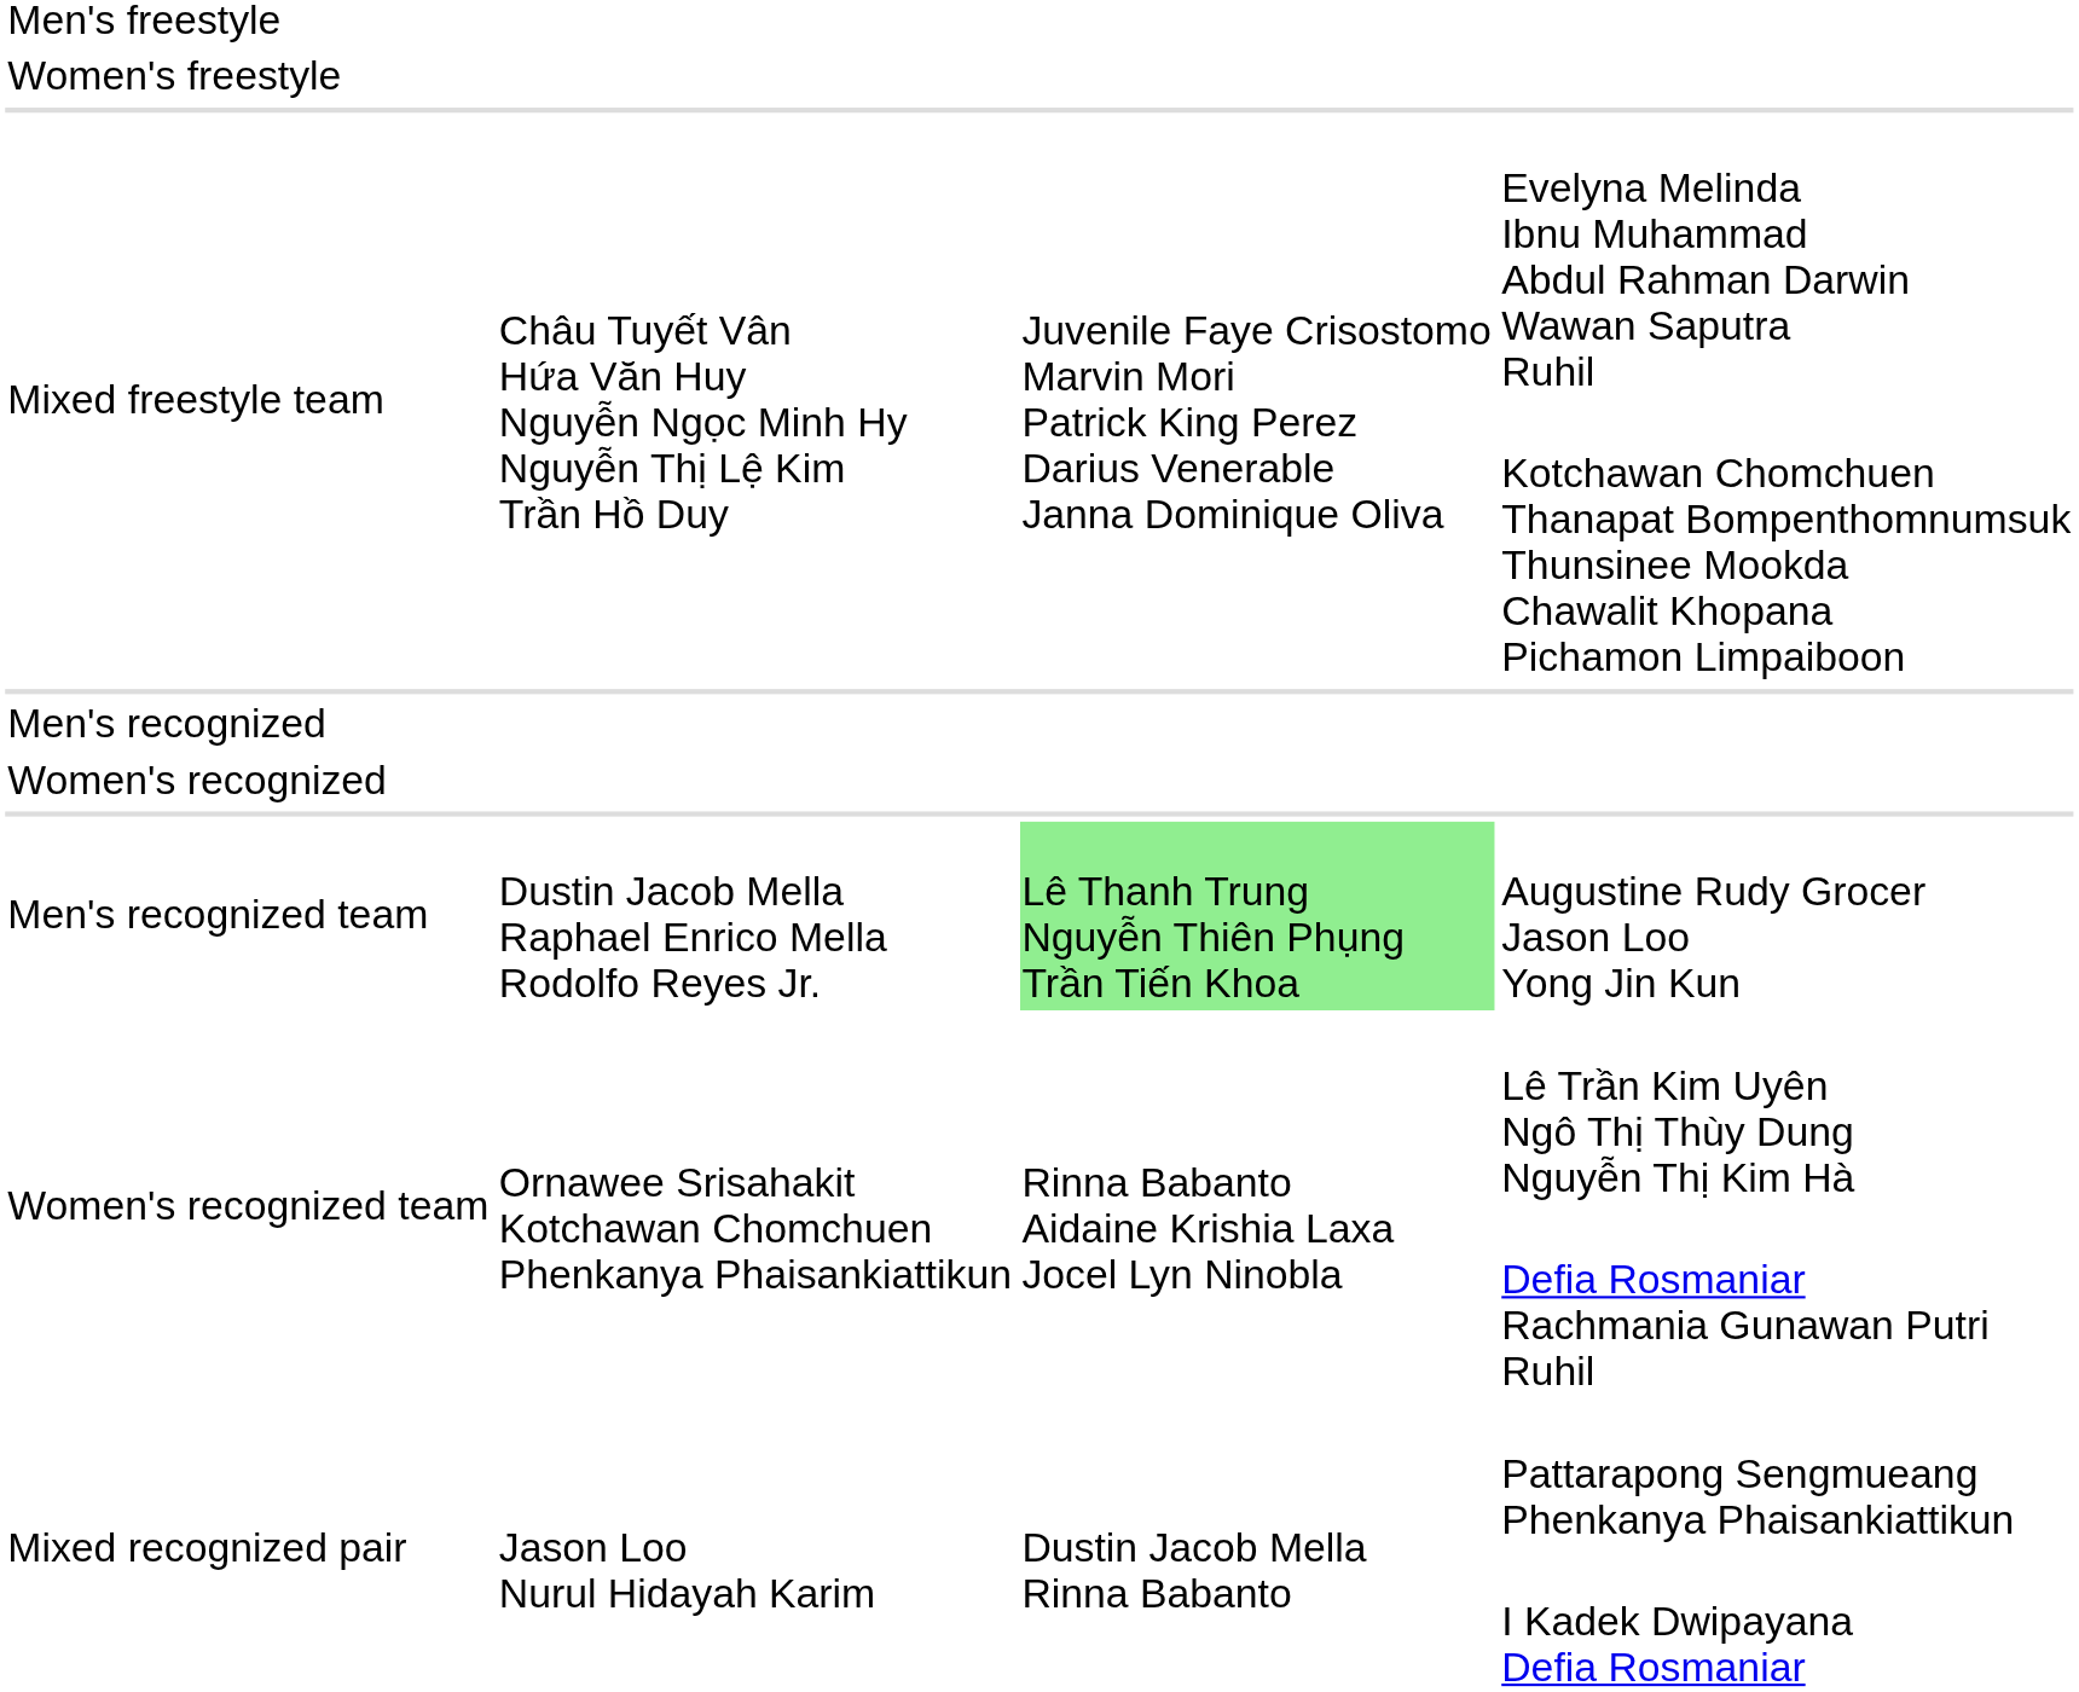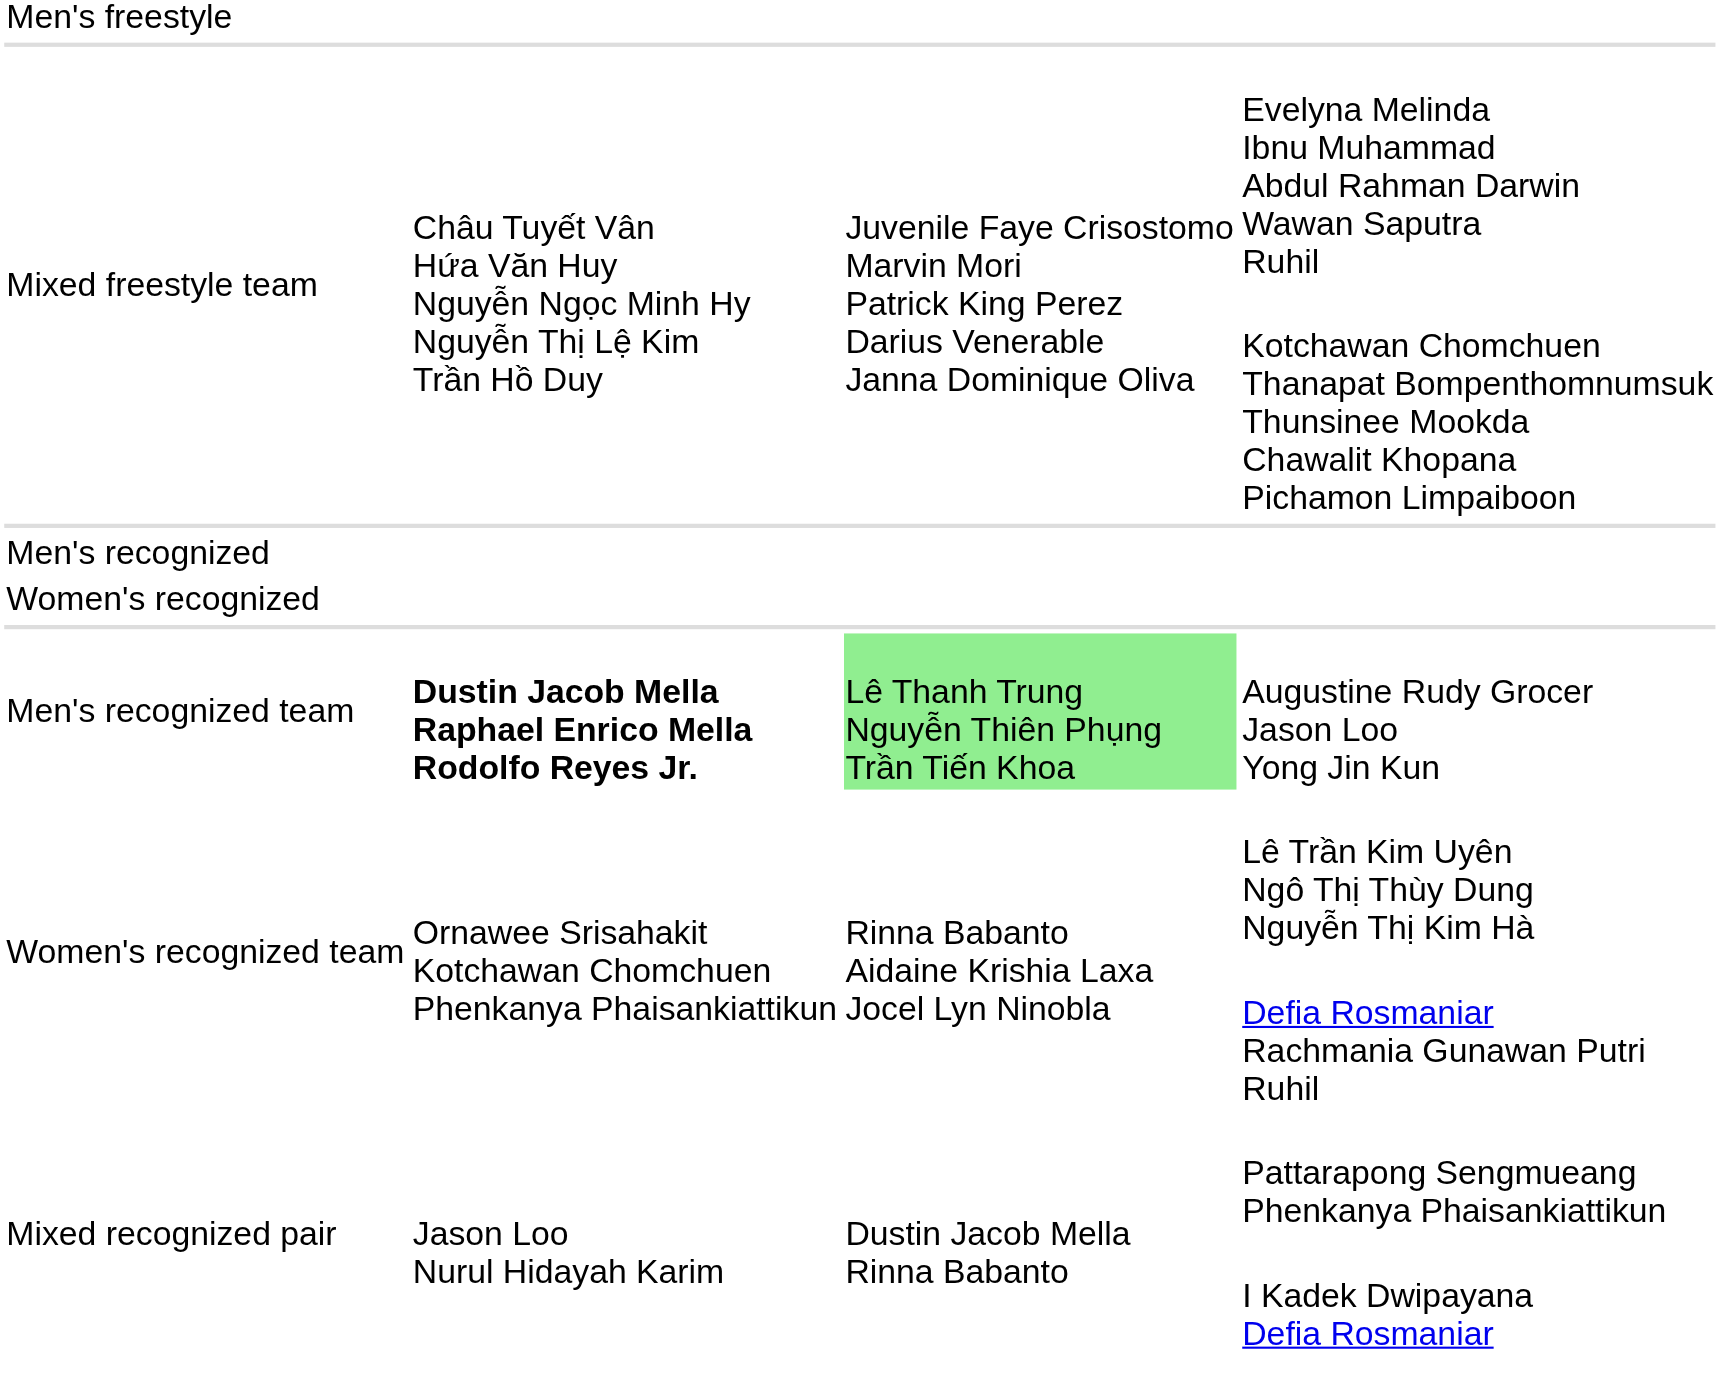- row: Women's freestyle
Men's recognized team | column 2: normal -> bold
